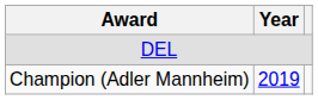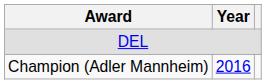Champion (Adler Mannheim) | Year: 2019 -> 2016
